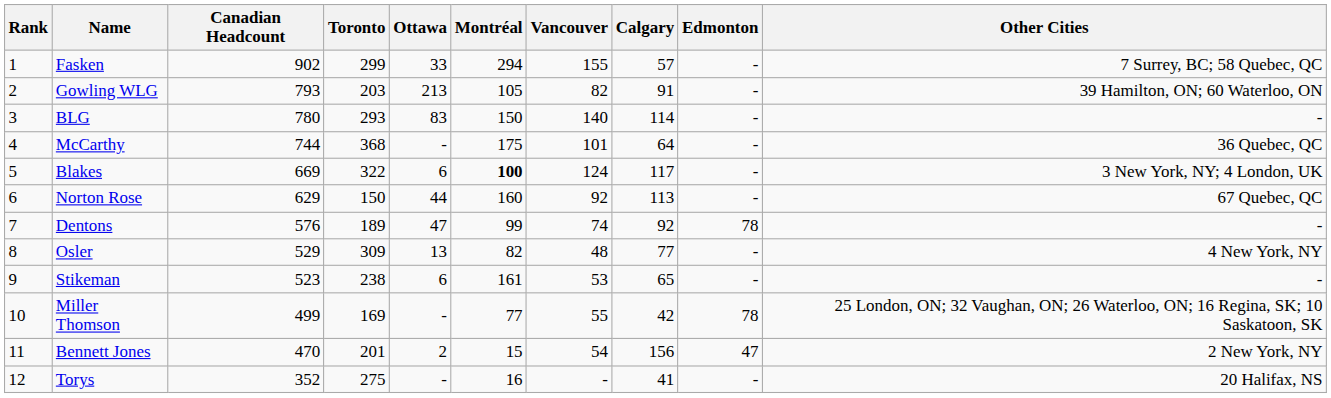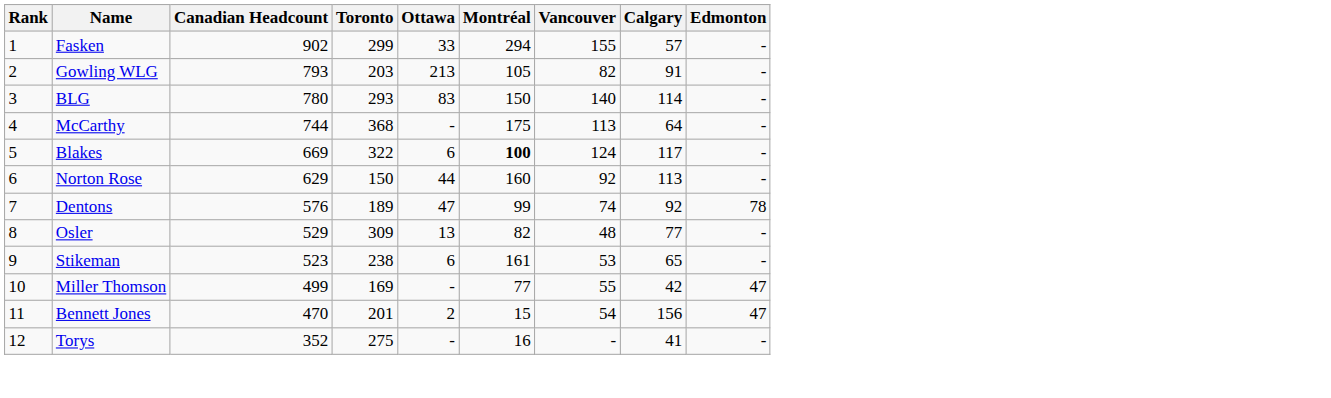- column: Other Cities | 7 Surrey, BC; 58 Quebec, QC | 39 Hamilton, ON; 60 Waterloo, ON | - | 36 Quebec, QC | 3 New York, NY; 4 London, UK | 67 Quebec, QC | - | 4 New York, NY | - | 25 London, ON; 32 Vaughan, ON; 26 Waterloo, ON; 16 Regina, SK; 10 Saskatoon, SK | 2 New York, NY | 20 Halifax, NS
McCarthy | Vancouver: 101 -> 113
Miller Thomson | Edmonton: 78 -> 47
